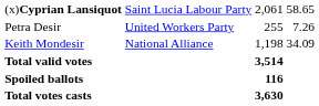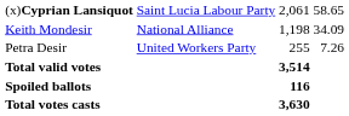rows swapped: Keith Mondesir <-> Petra Desir
